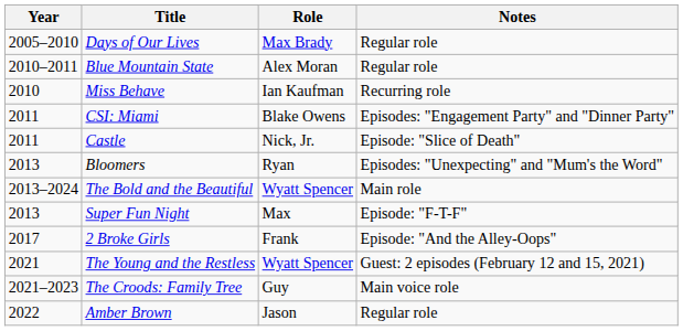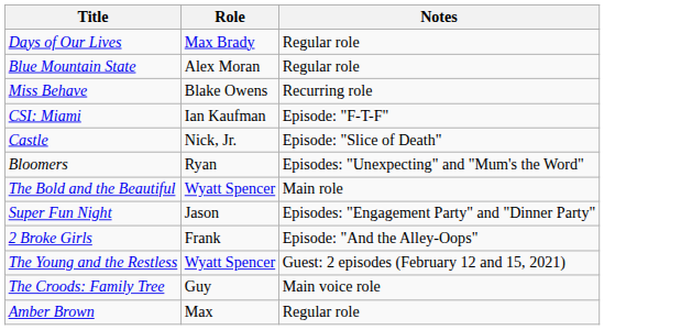- column: Year | 2005–2010 | 2010–2011 | 2010 | 2011 | 2011 | 2013 | 2013–2024 | 2013 | 2017 | 2021 | 2021–2023 | 2022
Miss Behave | Role: Ian Kaufman -> Blake Owens
CSI: Miami | Role: Blake Owens -> Ian Kaufman
CSI: Miami | Notes: Episodes: "Engagement Party" and "Dinner Party" -> Episode: "F-T-F"
Super Fun Night | Role: Max -> Jason
Super Fun Night | Notes: Episode: "F-T-F" -> Episodes: "Engagement Party" and "Dinner Party"
Amber Brown | Role: Jason -> Max
